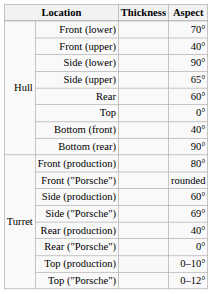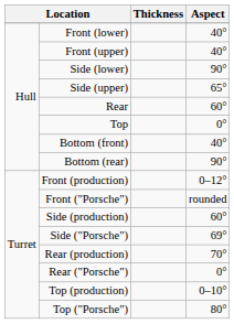Front (lower) | Aspect: 70° -> 40°
Front (production) | Aspect: 80° -> 0–12°
Rear (production) | Aspect: 40° -> 70°
Top ("Porsche") | Aspect: 0–12° -> 80°
